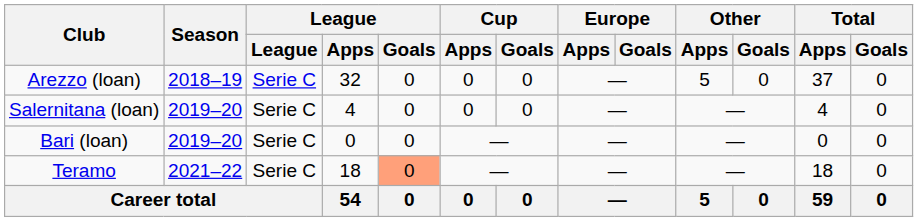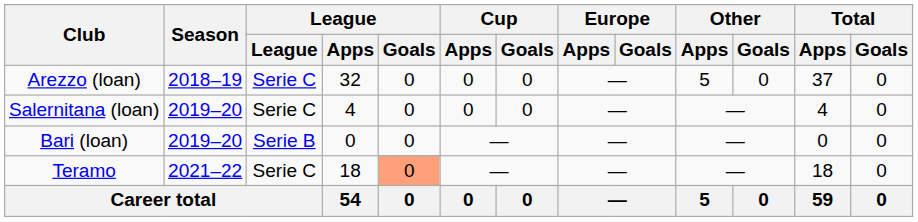Bari (loan) | League: Serie C -> Serie B
